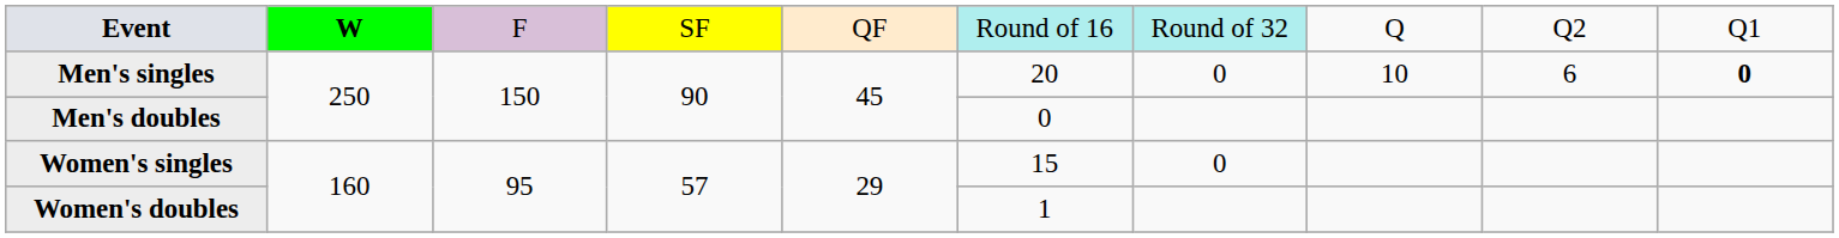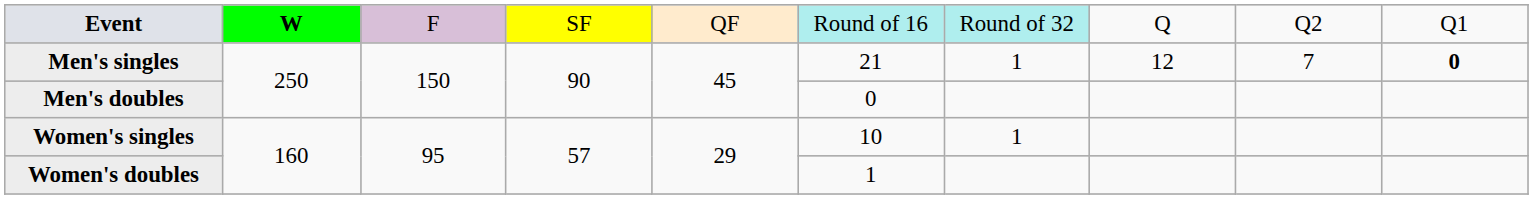Men's singles | column 6: 20 -> 21
Men's singles | column 7: 0 -> 1
Men's singles | column 8: 10 -> 12
Men's singles | column 9: 6 -> 7
Women's singles | column 6: 15 -> 10
Women's singles | column 7: 0 -> 1
